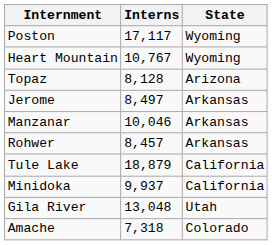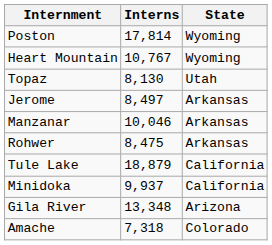Poston | Interns: 17,117 -> 17,814
Topaz | Interns: 8,128 -> 8,130
Topaz | State: Arizona -> Utah
Rohwer | Interns: 8,457 -> 8,475
Gila River | Interns: 13,048 -> 13,348
Gila River | State: Utah -> Arizona
